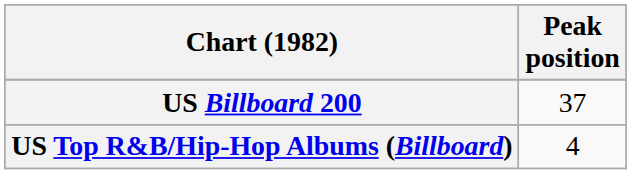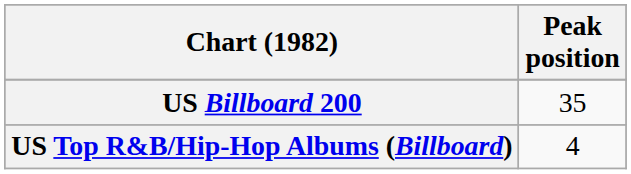US Billboard 200 | Peak position: 37 -> 35
